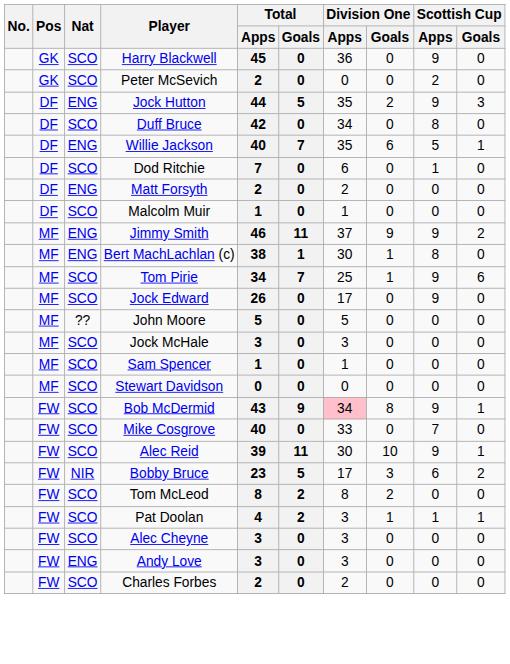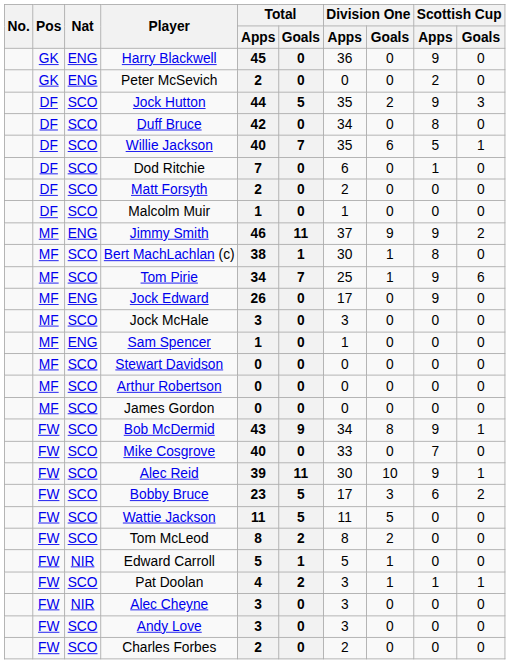Harry Blackwell | Nat: SCO -> ENG
Peter McSevich | Nat: SCO -> ENG
Jock Hutton | Nat: ENG -> SCO
Willie Jackson | Nat: ENG -> SCO
Matt Forsyth | Nat: ENG -> SCO
Bert MachLachlan (c) | Nat: ENG -> SCO
Jock Edward | Nat: SCO -> ENG
- row: MF | ?? | John Moore | 5 | 0 | 5 | 0 | 0 | 0
Sam Spencer | Nat: SCO -> ENG
+ row: MF | SCO | Arthur Robertson | 0 | 0 | 0 | 0 | 0 | 0
+ row: MF | SCO | James Gordon | 0 | 0 | 0 | 0 | 0 | 0
Bob McDermid | Division One / Apps: pink background -> no background
Bobby Bruce | Nat: NIR -> SCO
+ row: FW | SCO | Wattie Jackson | 11 | 5 | 11 | 5 | 0 | 0
+ row: FW | NIR | Edward Carroll | 5 | 1 | 5 | 1 | 0 | 0
Alec Cheyne | Nat: SCO -> NIR
Andy Love | Nat: ENG -> SCO
